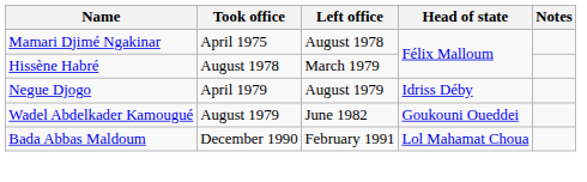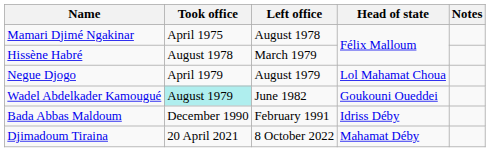Negue Djogo | Head of state: Idriss Déby -> Lol Mahamat Choua
Wadel Abdelkader Kamougué | Took office: no background -> paleturquoise background
Bada Abbas Maldoum | Head of state: Lol Mahamat Choua -> Idriss Déby
+ row: Djimadoum Tiraina | 20 April 2021 | 8 October 2022 | Mahamat Déby
